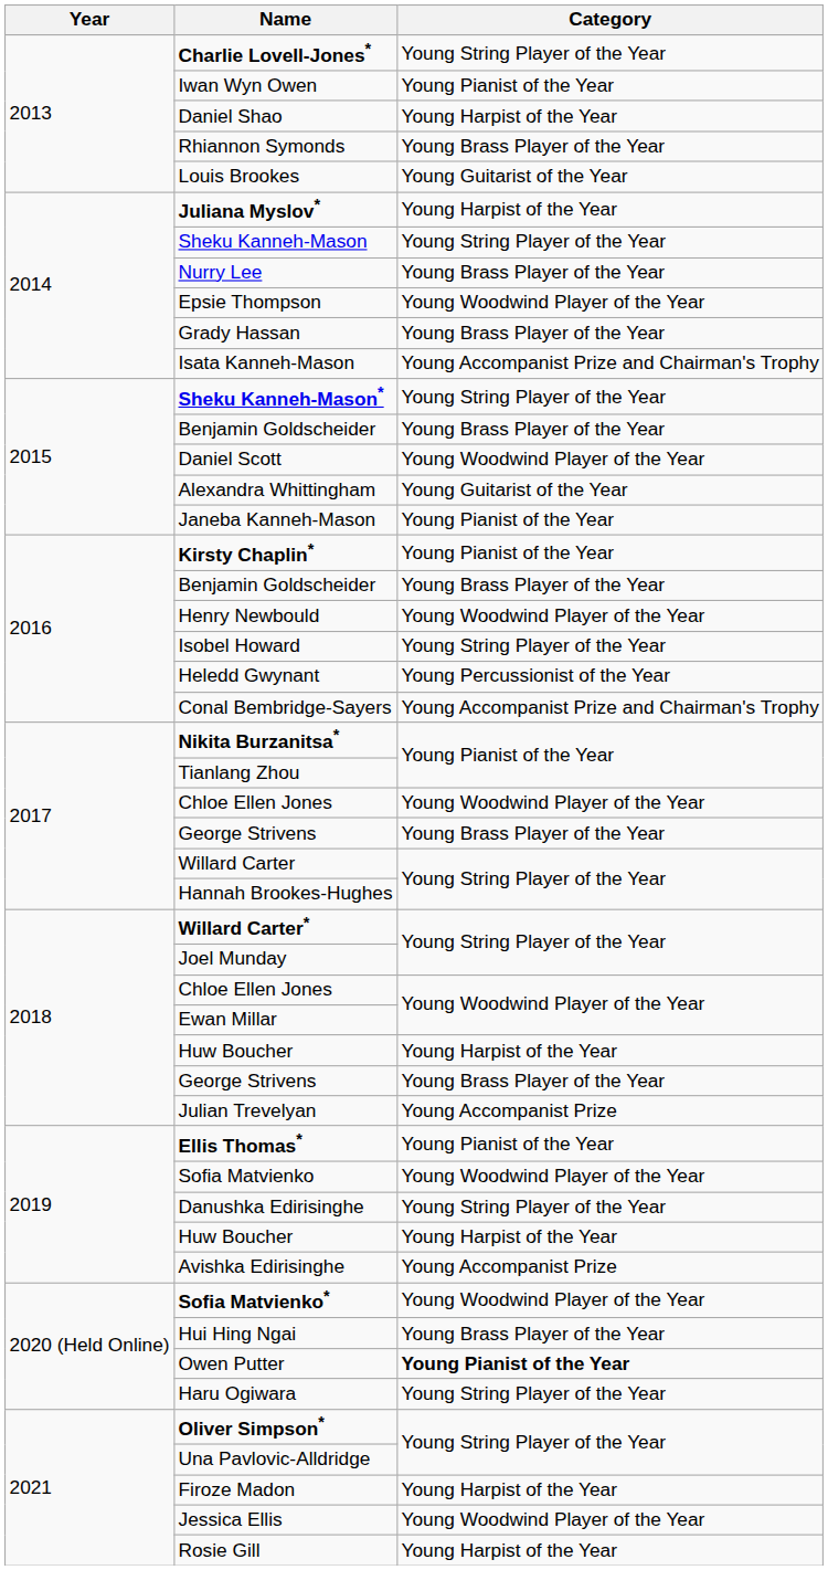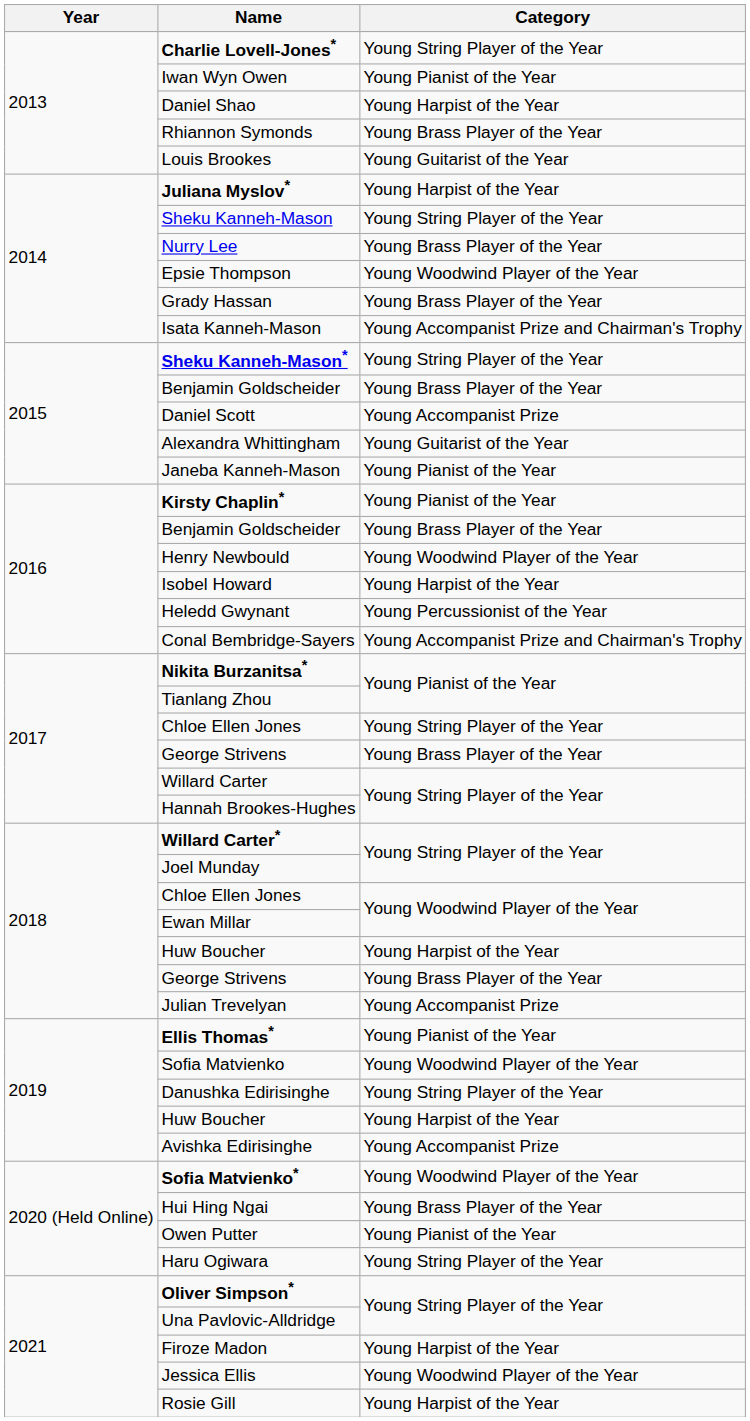Daniel Scott | Category: Young Woodwind Player of the Year -> Young Accompanist Prize
Isobel Howard | Category: Young String Player of the Year -> Young Harpist of the Year
2017 / Chloe Ellen Jones | Category: Young Woodwind Player of the Year -> Young String Player of the Year
Owen Putter | Category: bold -> normal
